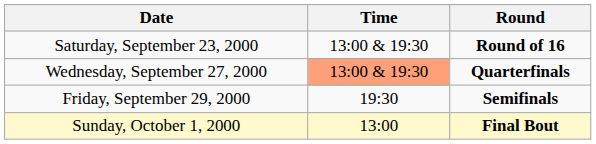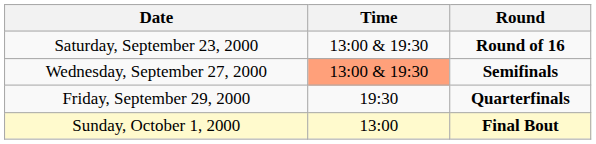Wednesday, September 27, 2000 | Round: Quarterfinals -> Semifinals
Friday, September 29, 2000 | Round: Semifinals -> Quarterfinals
